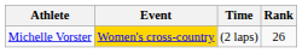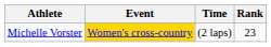Michelle Vorster | Rank: 26 -> 23
